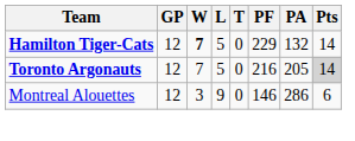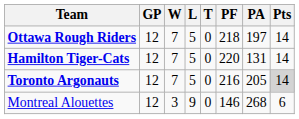+ row: Ottawa Rough Riders | 12 | 7 | 5 | 0 | 218 | 197 | 14
Hamilton Tiger-Cats | W: bold -> normal
Hamilton Tiger-Cats | PF: 229 -> 220
Hamilton Tiger-Cats | PA: 132 -> 131
Montreal Alouettes | PA: 286 -> 268
